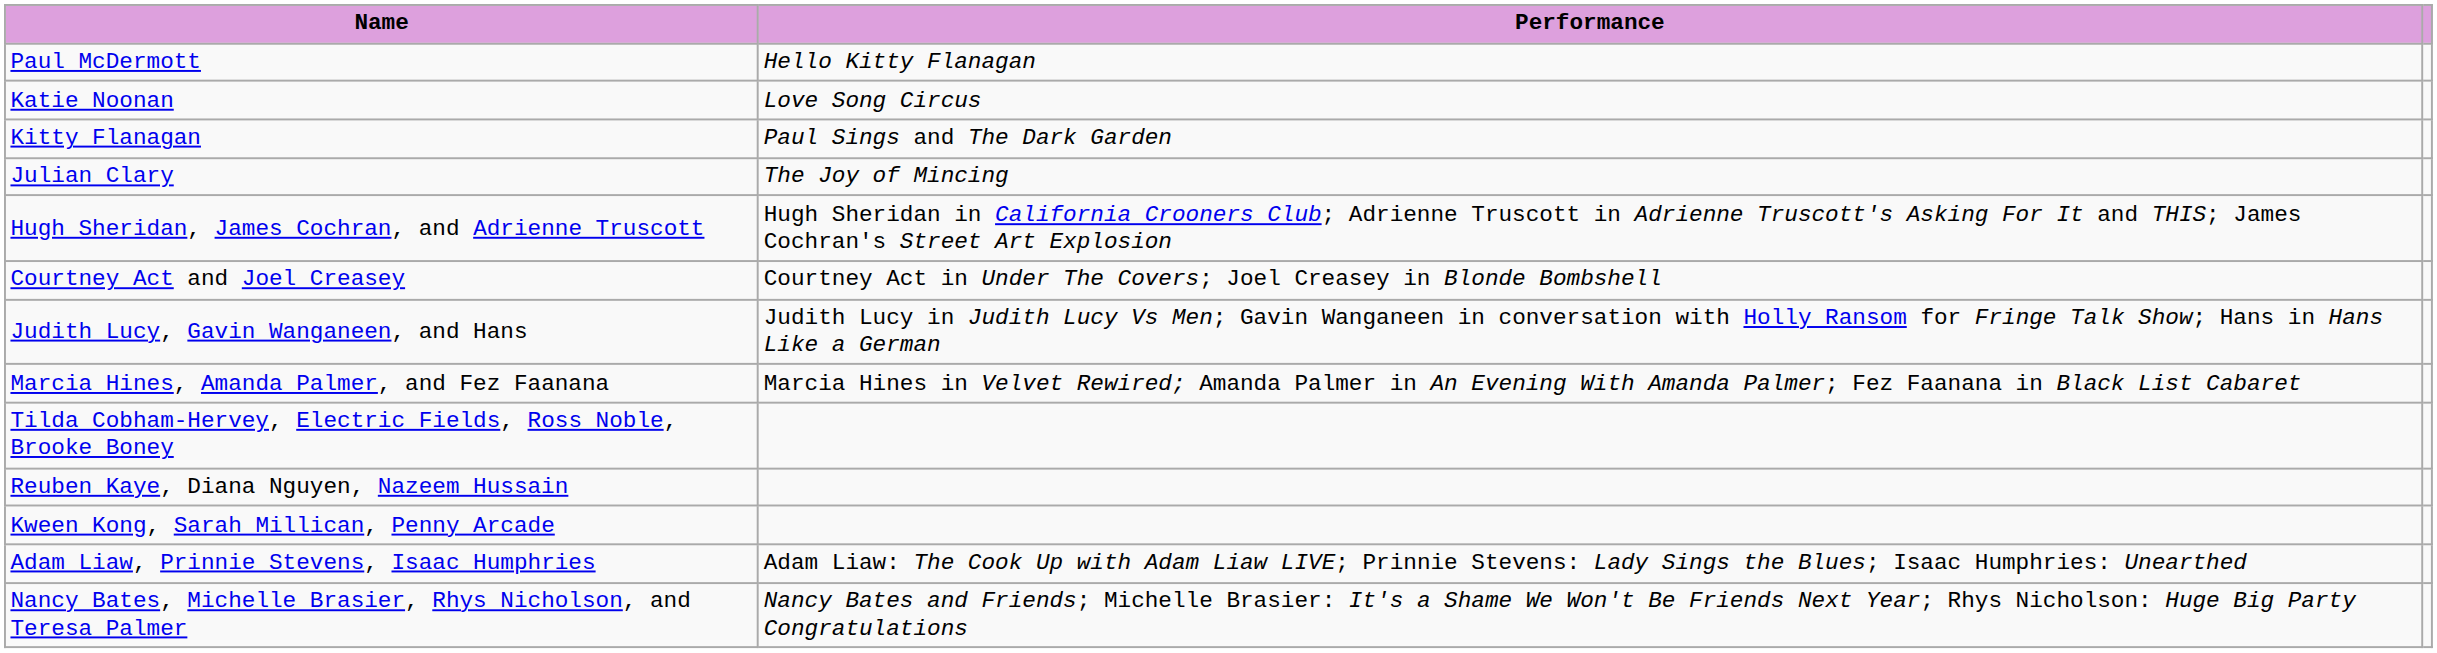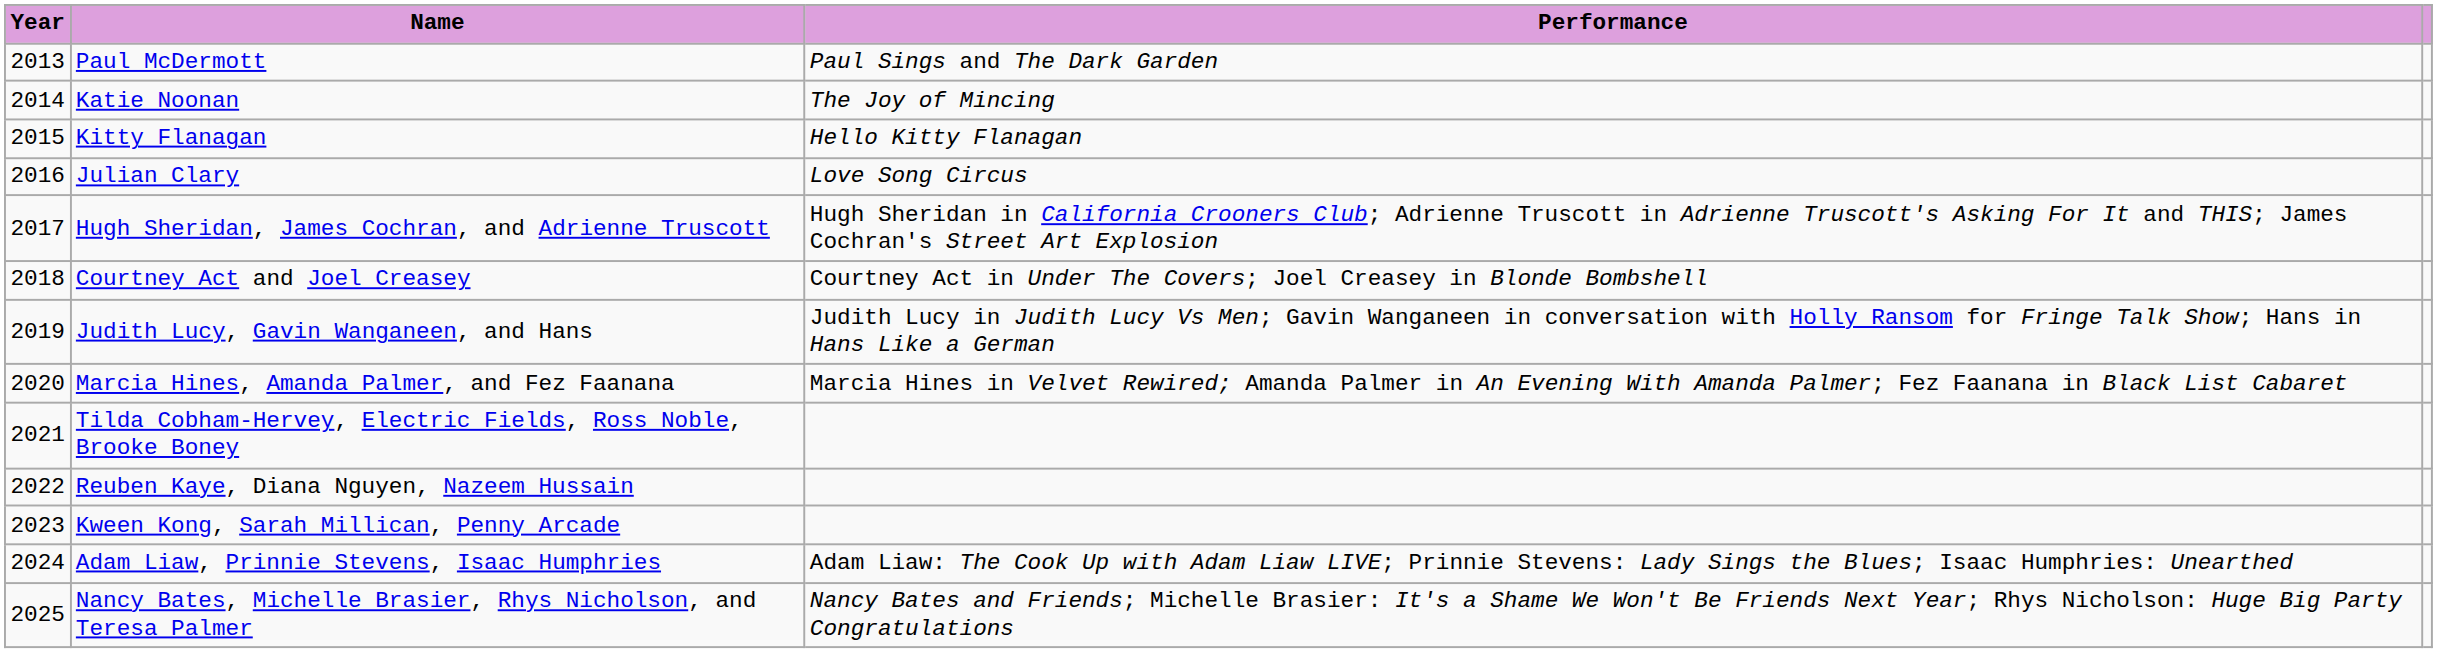+ column: Year | 2013 | 2014 | 2015 | 2016 | 2017 | 2018 | 2019 | 2020 | 2021 | 2022 | 2023 | 2024 | 2025
Paul McDermott | Performance: Hello Kitty Flanagan -> Paul Sings and The Dark Garden
Katie Noonan | Performance: Love Song Circus -> The Joy of Mincing
Kitty Flanagan | Performance: Paul Sings and The Dark Garden -> Hello Kitty Flanagan
Julian Clary | Performance: The Joy of Mincing -> Love Song Circus
